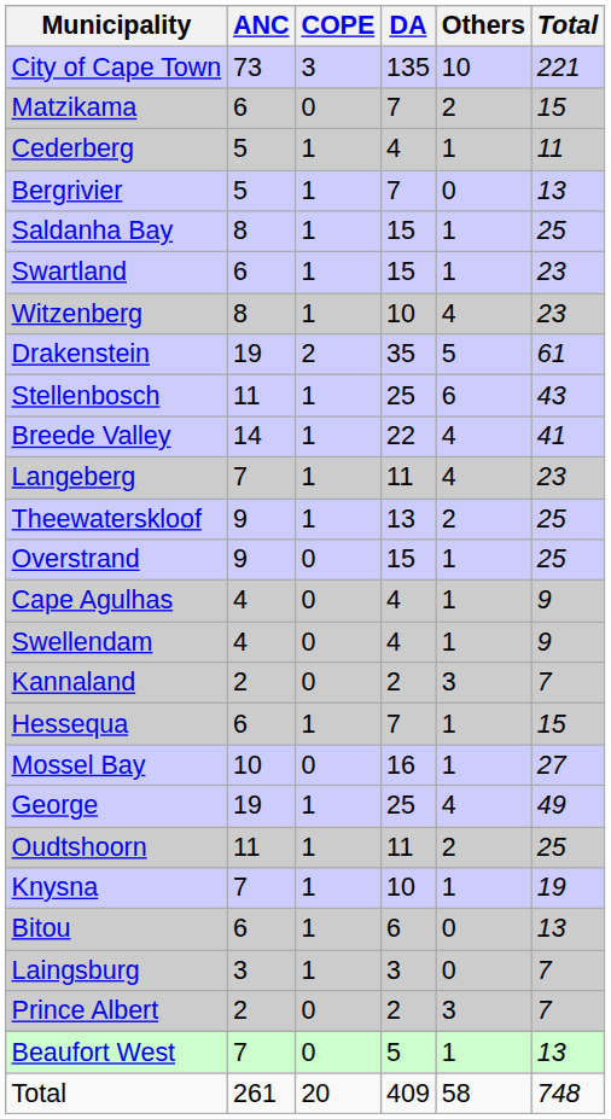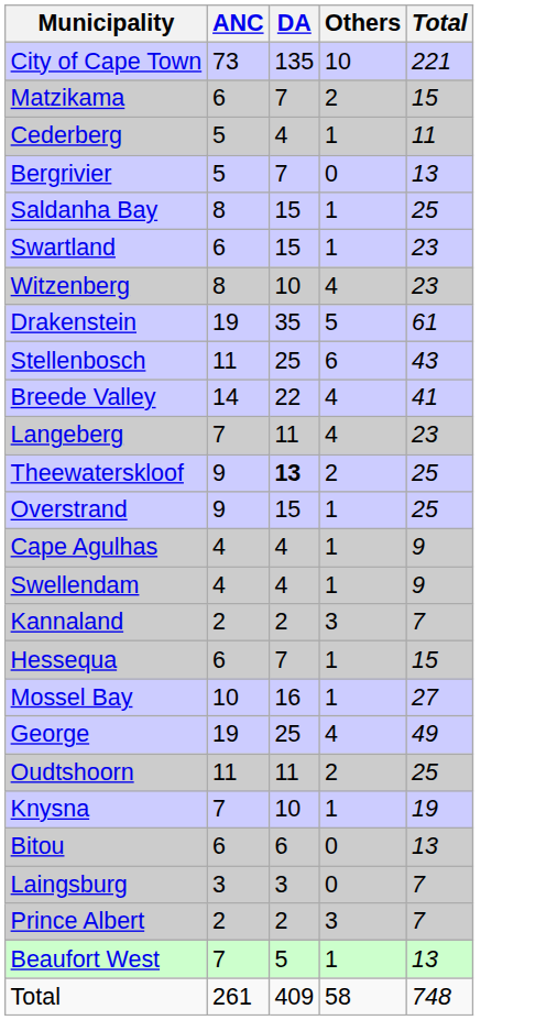- column: COPE | 3 | 0 | 1 | 1 | 1 | 1 | 1 | 2 | 1 | 1 | 1 | 1 | 0 | 0 | 0 | 0 | 1 | 0 | 1 | 1 | 1 | 1 | 1 | 0 | 0 | 20
Theewaterskloof | DA: normal -> bold
